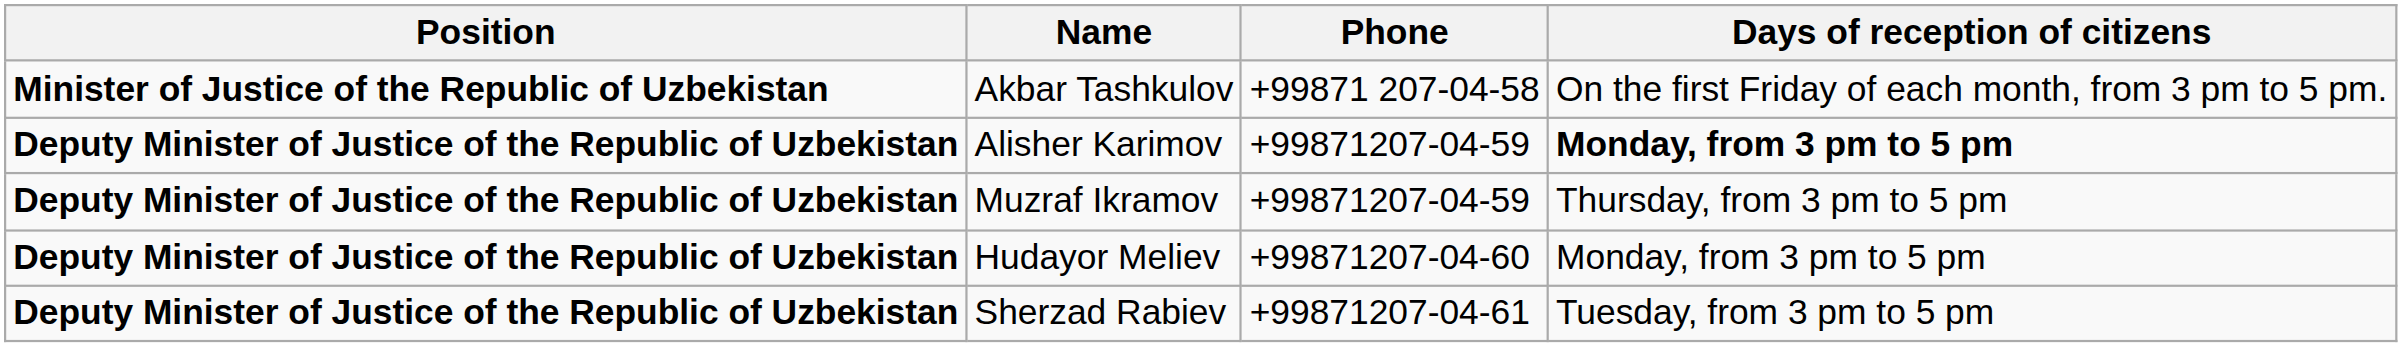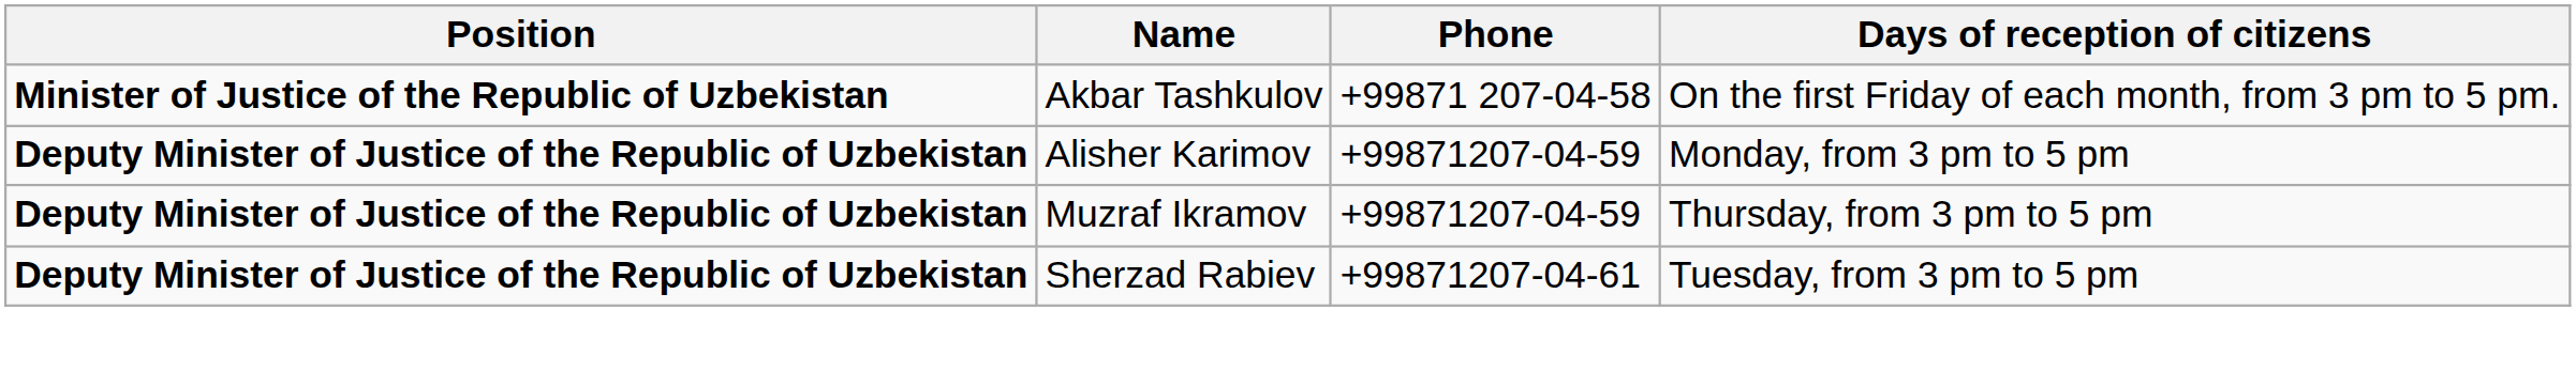Alisher Karimov | Days of reception of citizens: bold -> normal
- row: Deputy Minister of Justice of the Republic of Uzbekistan | Hudayor Meliev | +99871207-04-60 | Monday, from 3 pm to 5 pm
